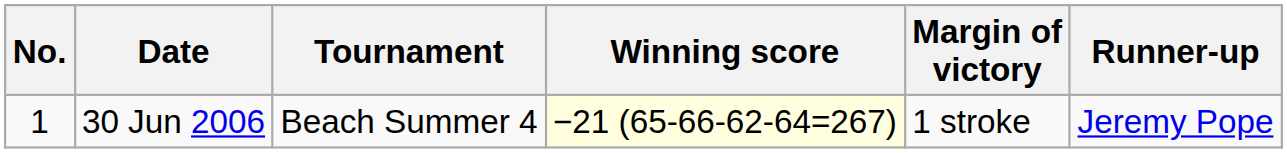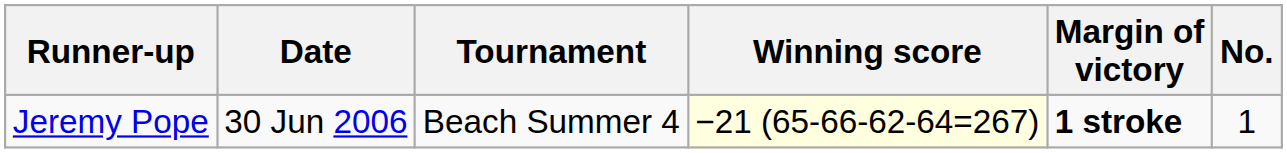columns swapped: No. <-> Runner-up
30 Jun 2006 | Margin of victory: normal -> bold
